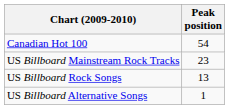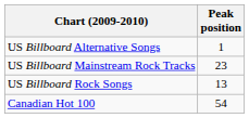rows swapped: US Billboard Alternative Songs <-> Canadian Hot 100
